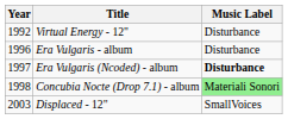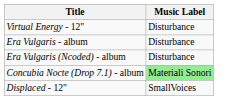- column: Year | 1992 | 1996 | 1997 | 1998 | 2003
Era Vulgaris (Ncoded) - album | Music Label: bold -> normal
